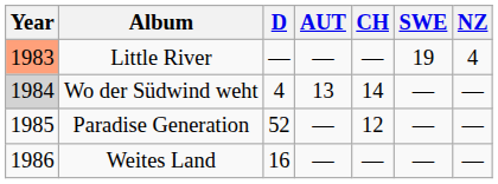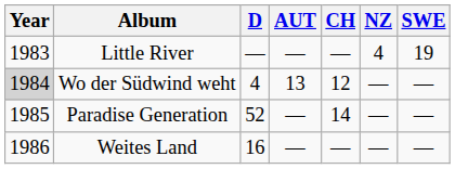columns swapped: NZ <-> SWE
Little River | Year: lightsalmon background -> no background
Wo der Südwind weht | CH: 14 -> 12
Paradise Generation | CH: 12 -> 14
